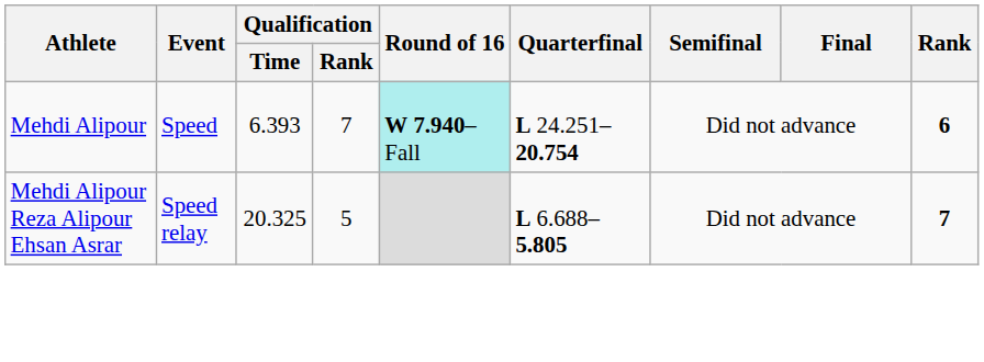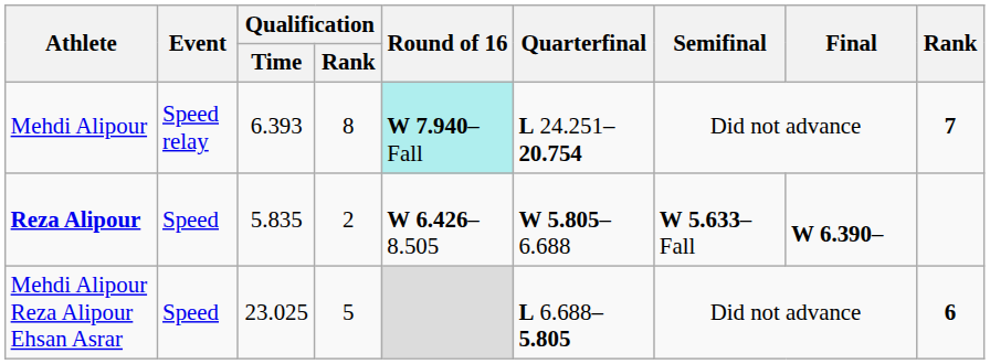Mehdi Alipour | Event: Speed -> Speed relay
Mehdi Alipour | Qualification / Rank: 7 -> 8
Mehdi Alipour | Rank: 6 -> 7
+ row: Reza Alipour | Speed | 5.835 | 2 | W 6.426–8.505 | W 5.805–6.688 | W 5.633–Fall | W 6.390–
Mehdi Alipour Reza Alipour Ehsan Asrar | Event: Speed relay -> Speed
Mehdi Alipour Reza Alipour Ehsan Asrar | Qualification / Time: 20.325 -> 23.025
Mehdi Alipour Reza Alipour Ehsan Asrar | Rank: 7 -> 6
